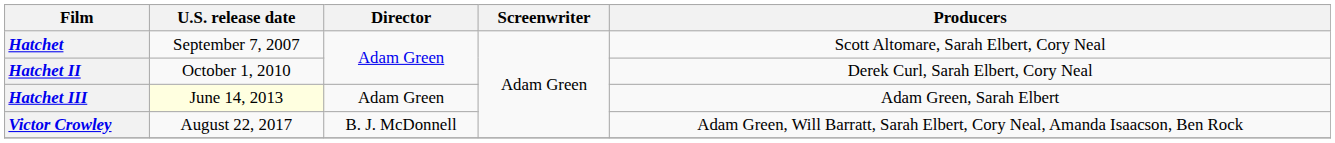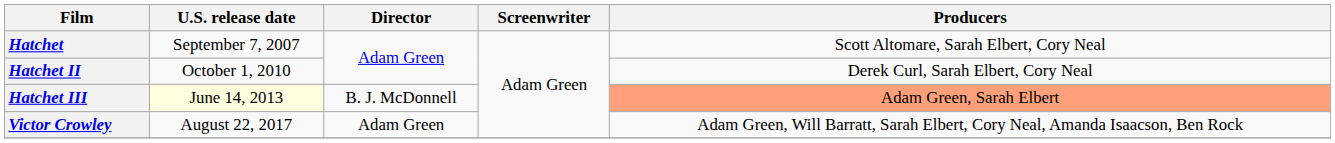Hatchet III | Director: Adam Green -> B. J. McDonnell
Hatchet III | Producers: no background -> lightsalmon background
Victor Crowley | Director: B. J. McDonnell -> Adam Green
